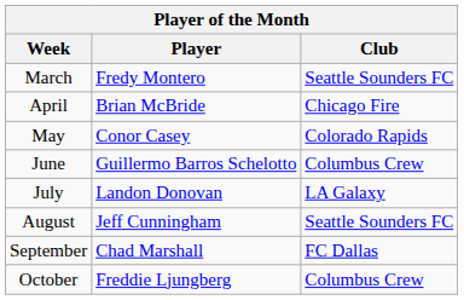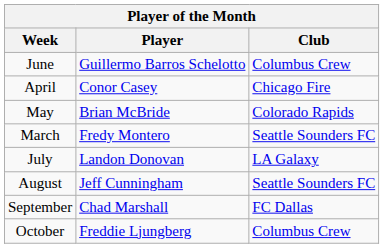rows swapped: March <-> June
April | Player: Brian McBride -> Conor Casey
May | Player: Conor Casey -> Brian McBride
